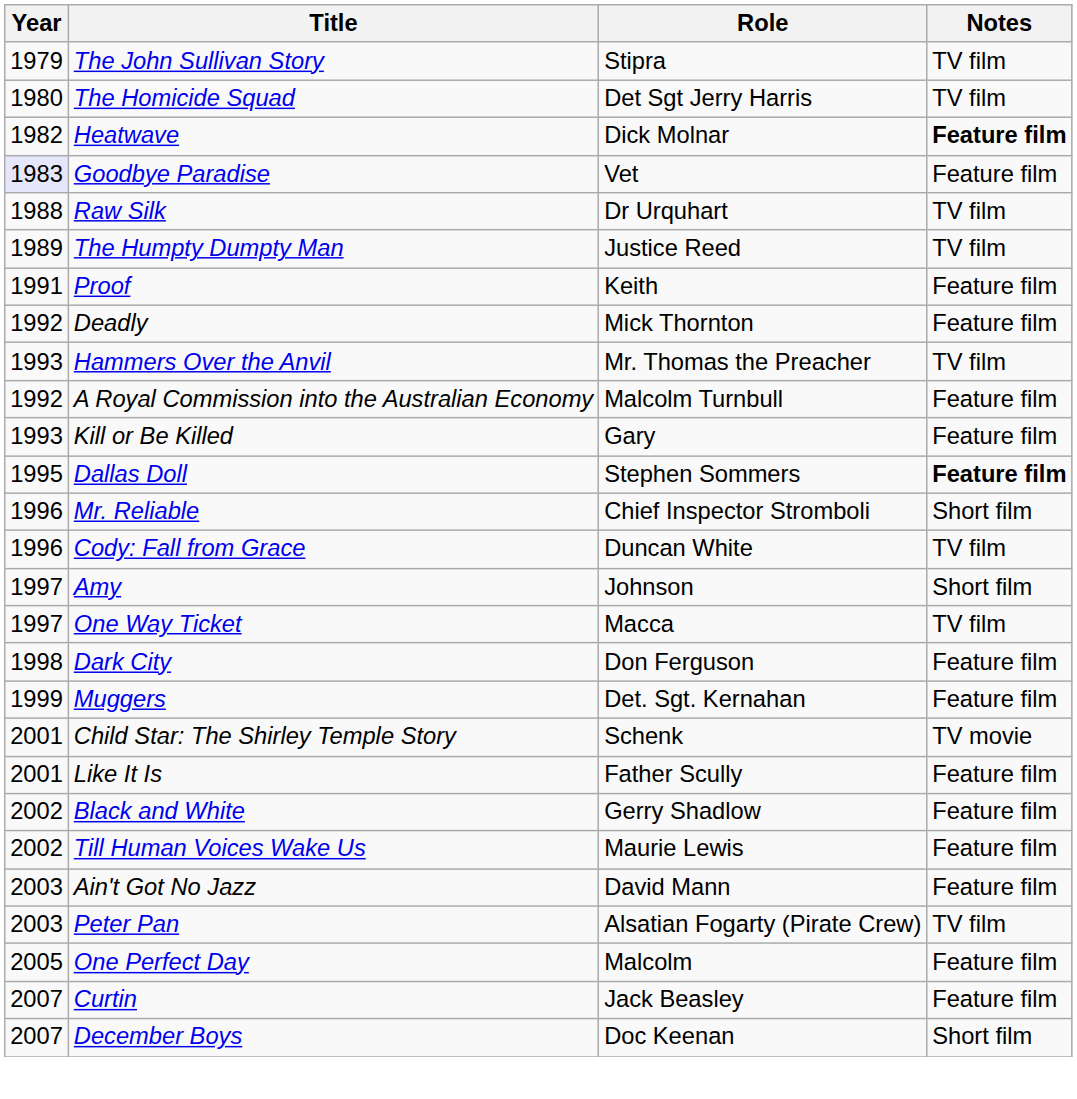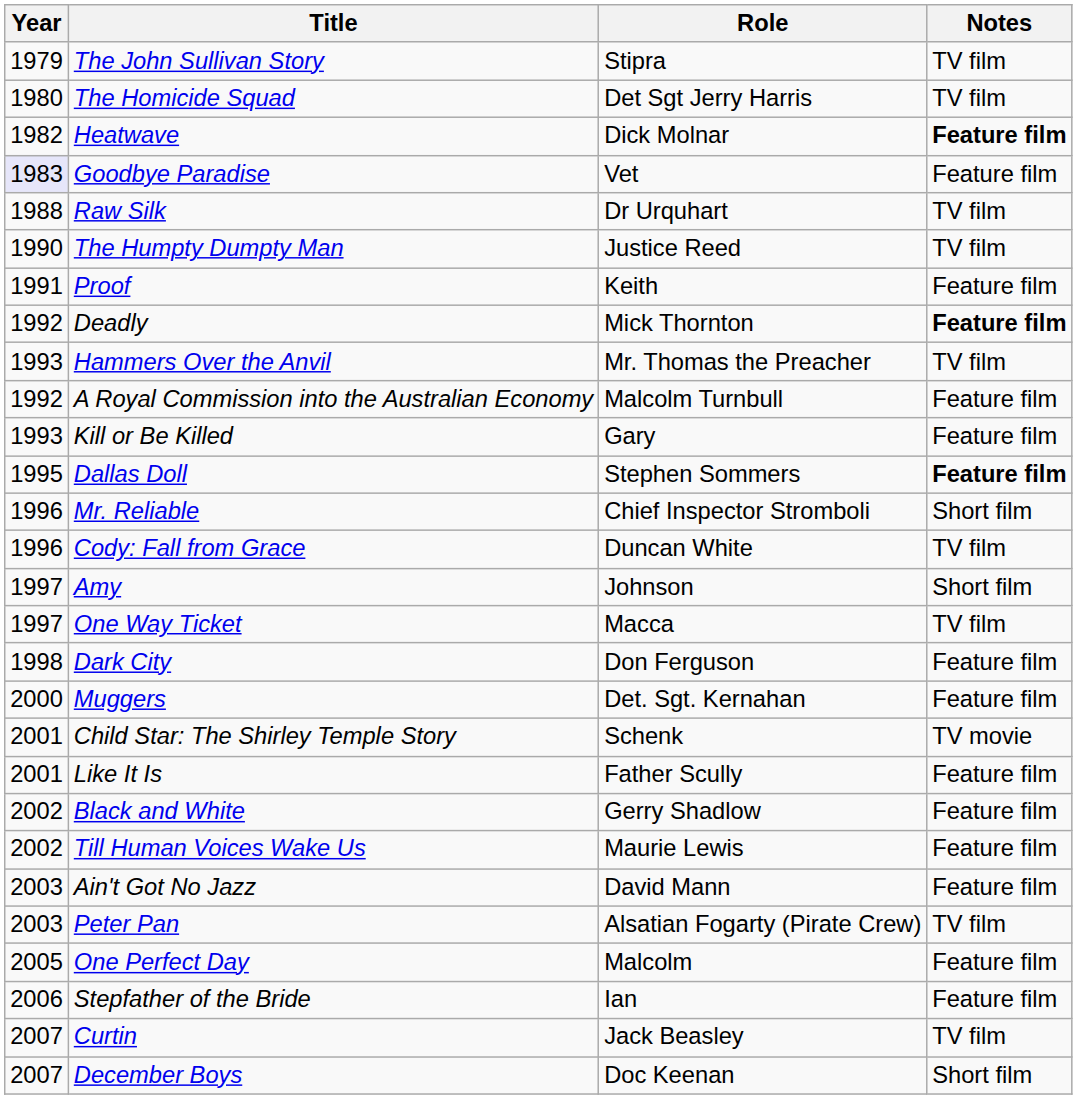The Humpty Dumpty Man | Year: 1989 -> 1990
Deadly | Notes: normal -> bold
Muggers | Year: 1999 -> 2000
+ row: 2006 | Stepfather of the Bride | Ian | Feature film
Curtin | Notes: Feature film -> TV film
